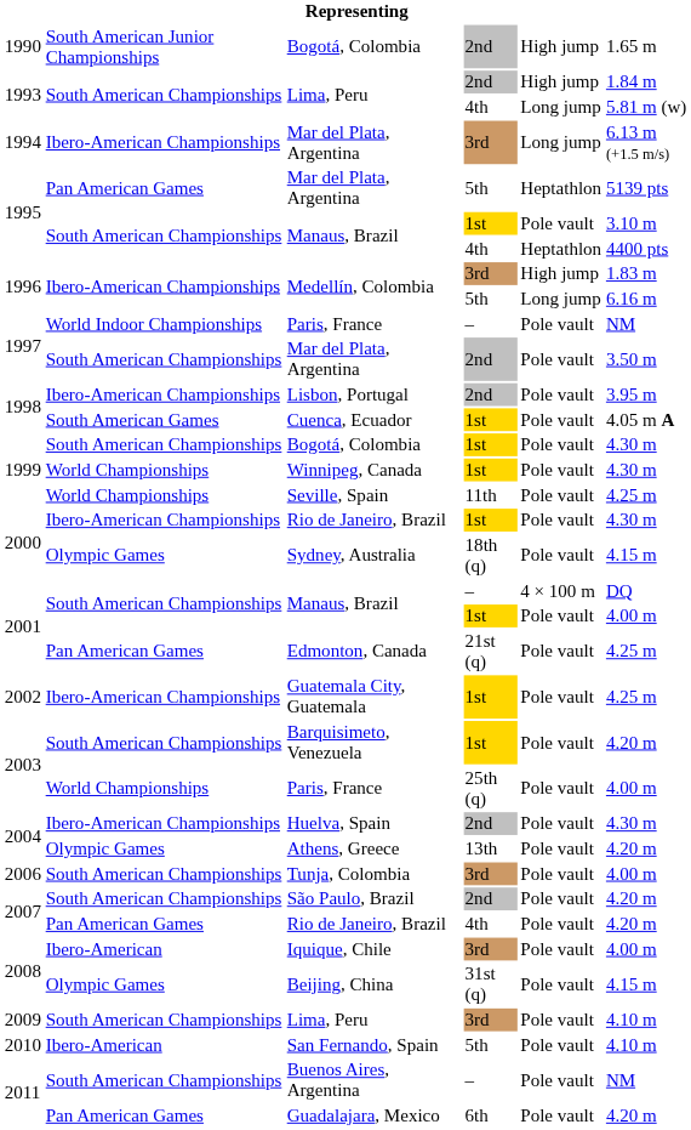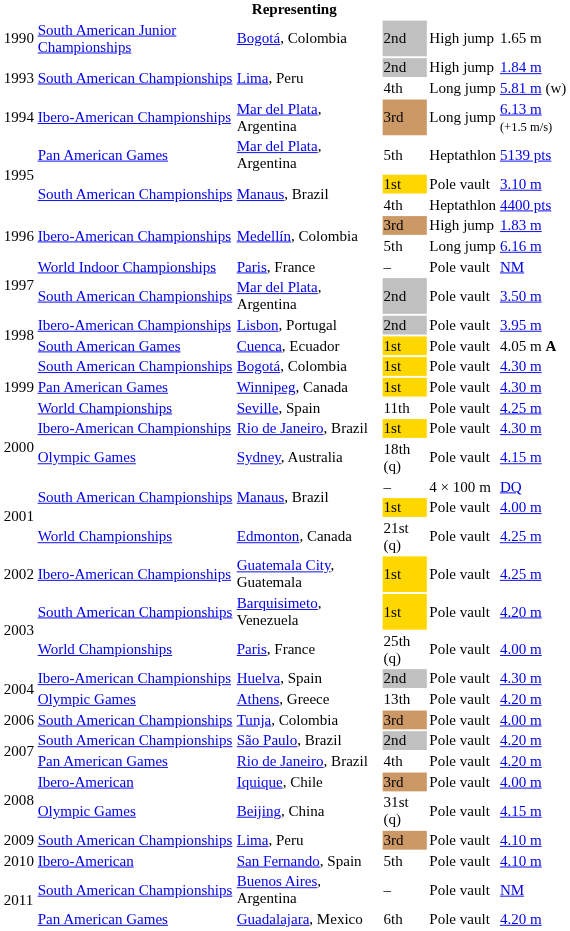Winnipeg, Canada | column 2: World Championships -> Pan American Games
Edmonton, Canada | column 2: Pan American Games -> World Championships
